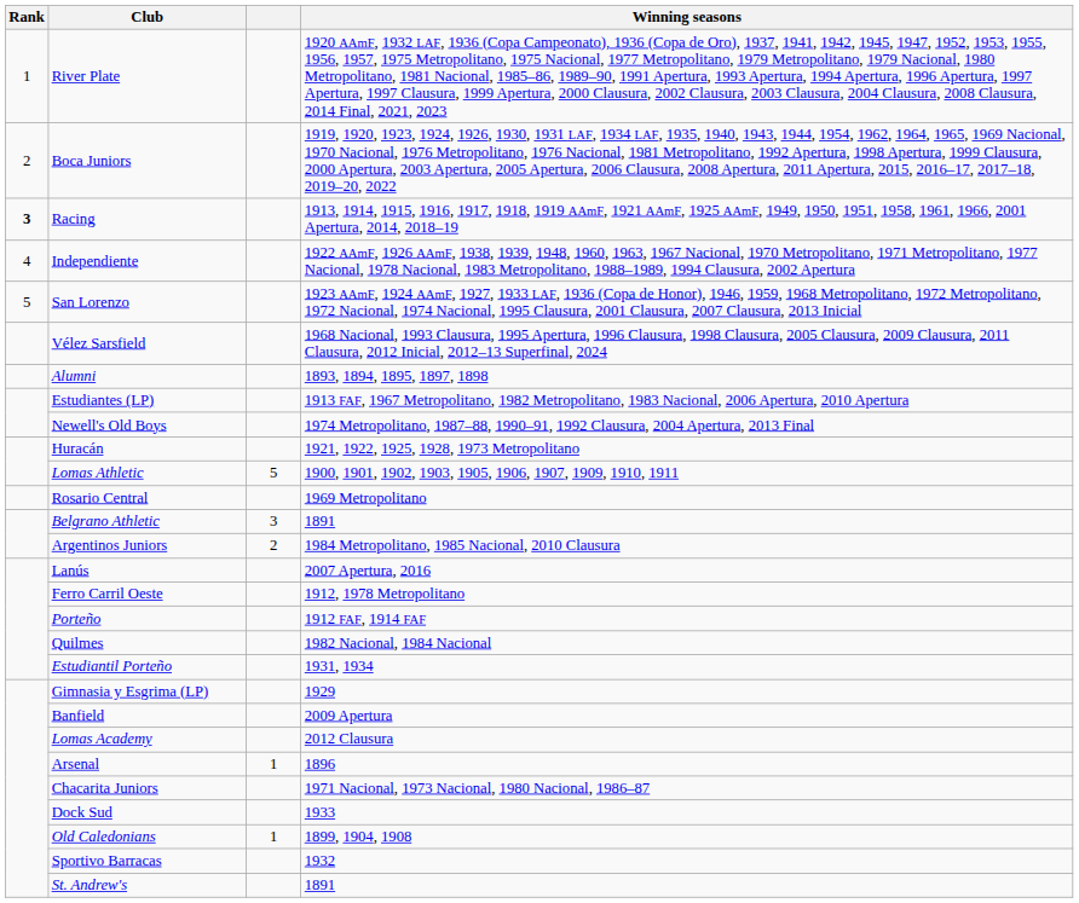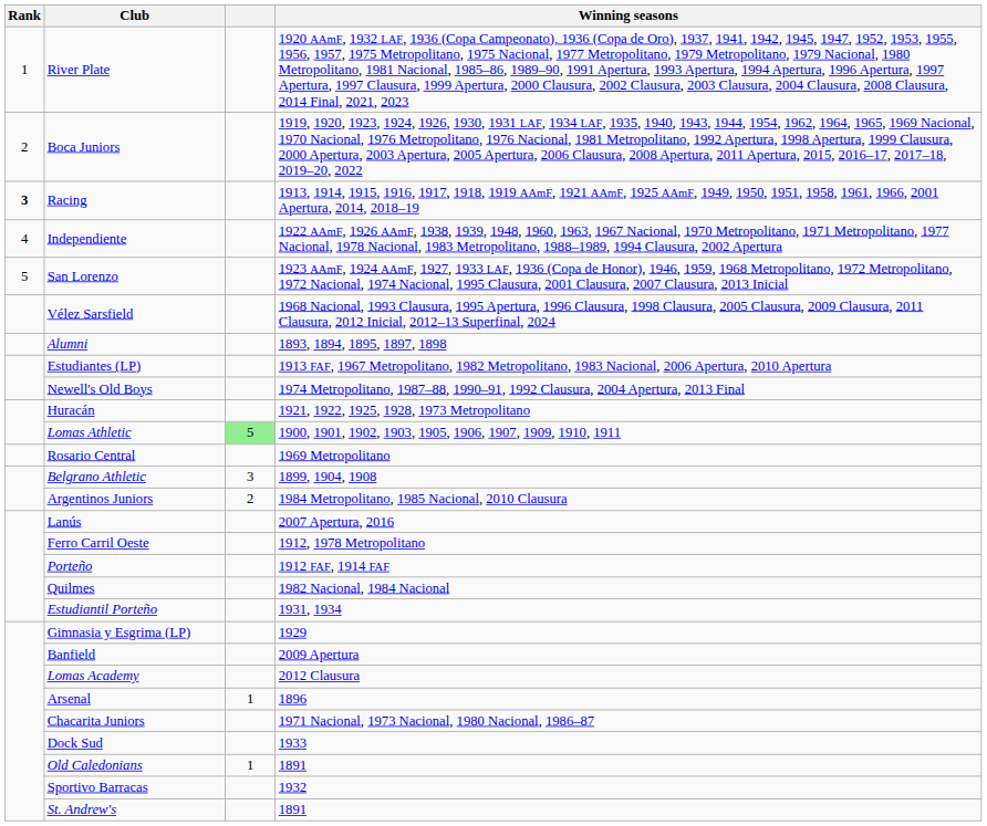Lomas Athletic | column 3: no background -> lightgreen background
Belgrano Athletic | Winning seasons: 1891 -> 1899, 1904, 1908
Old Caledonians | Winning seasons: 1899, 1904, 1908 -> 1891
